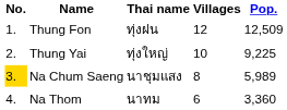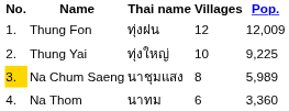Thung Fon | Pop.: 12,509 -> 12,009
